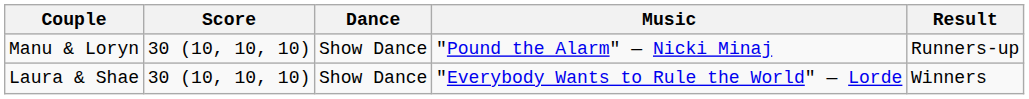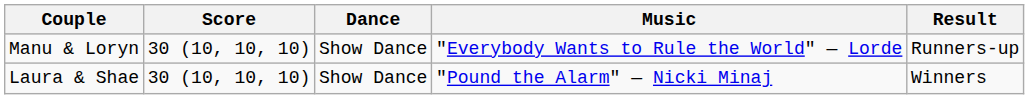Manu & Loryn | Music: "Pound the Alarm" — Nicki Minaj -> "Everybody Wants to Rule the World" — Lorde
Laura & Shae | Music: "Everybody Wants to Rule the World" — Lorde -> "Pound the Alarm" — Nicki Minaj
